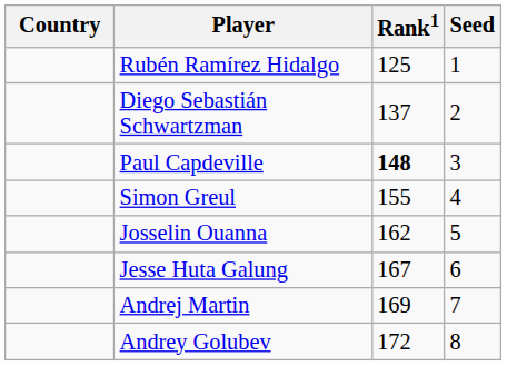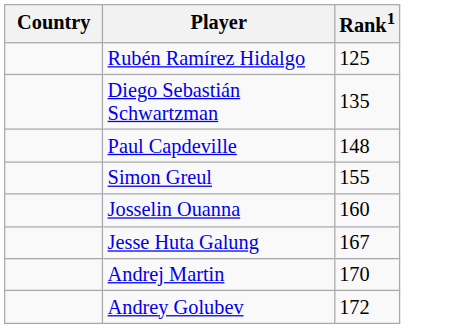- column: Seed | 1 | 2 | 3 | 4 | 5 | 6 | 7 | 8
Diego Sebastián Schwartzman | Rank1: 137 -> 135
Paul Capdeville | Rank1: bold -> normal
Josselin Ouanna | Rank1: 162 -> 160
Andrej Martin | Rank1: 169 -> 170
